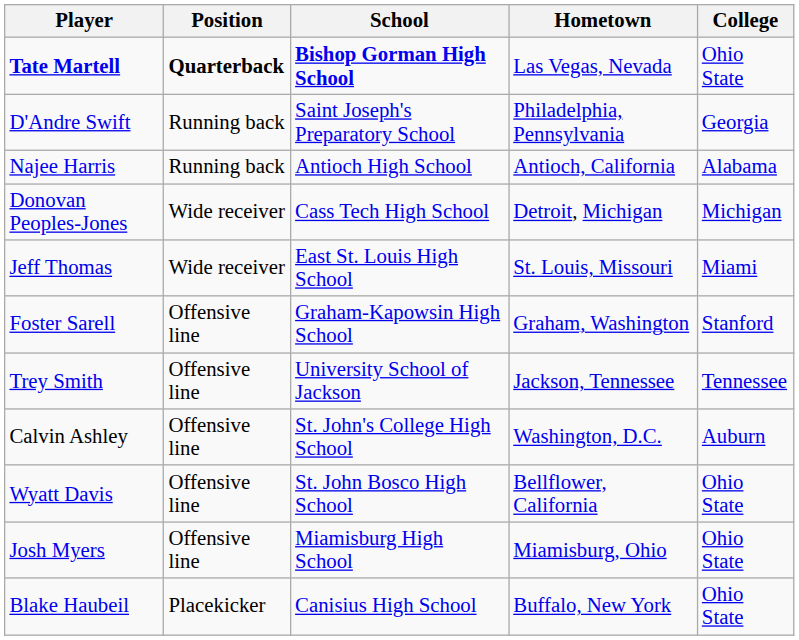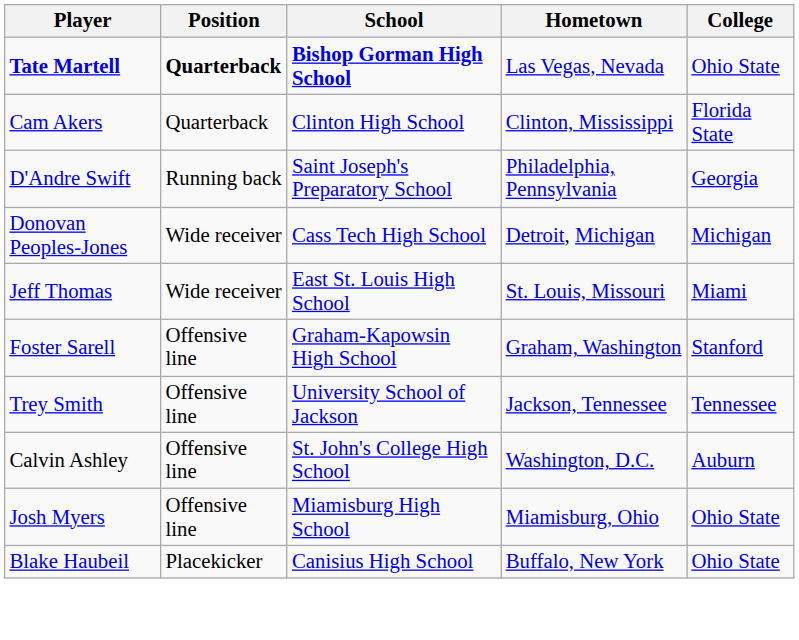+ row: Cam Akers | Quarterback | Clinton High School | Clinton, Mississippi | Florida State
- row: Najee Harris | Running back | Antioch High School | Antioch, California | Alabama
- row: Wyatt Davis | Offensive line | St. John Bosco High School | Bellflower, California | Ohio State
